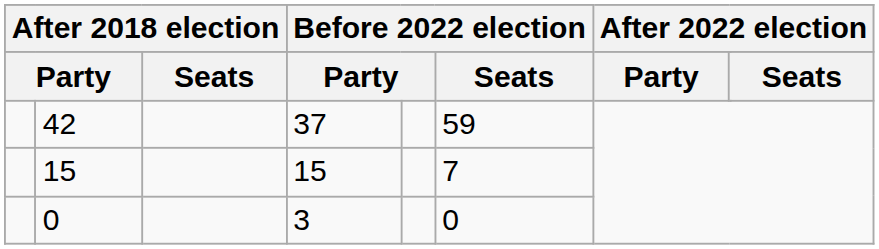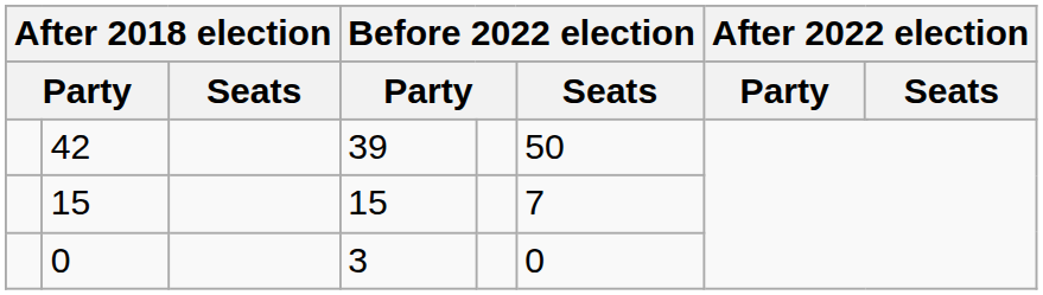42 | column 4: 37 -> 39
42 | Before 2022 election / Seats: 59 -> 50
